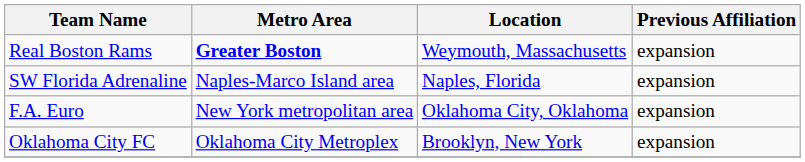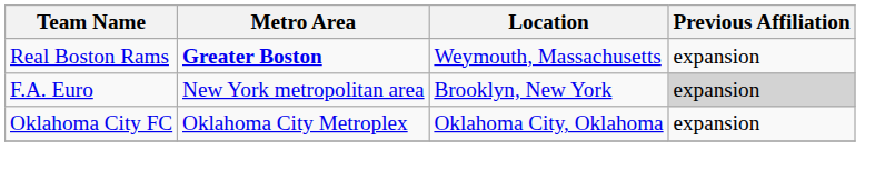- row: SW Florida Adrenaline | Naples-Marco Island area | Naples, Florida | expansion
F.A. Euro | Location: Oklahoma City, Oklahoma -> Brooklyn, New York
F.A. Euro | Previous Affiliation: no background -> lightgrey background
Oklahoma City FC | Location: Brooklyn, New York -> Oklahoma City, Oklahoma
